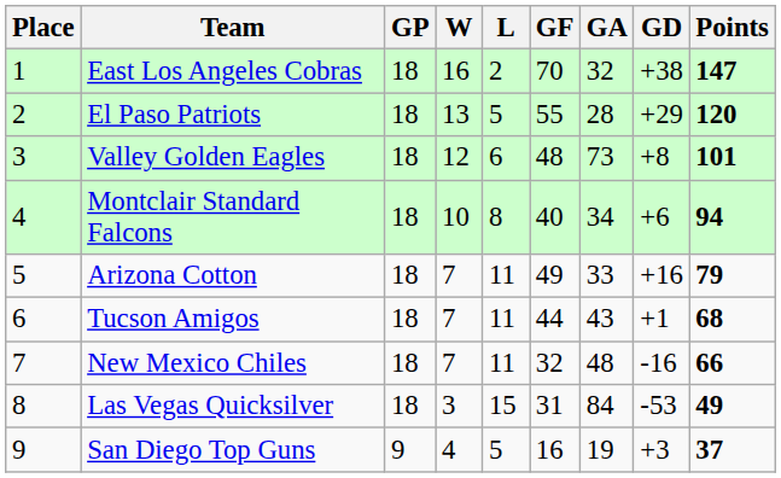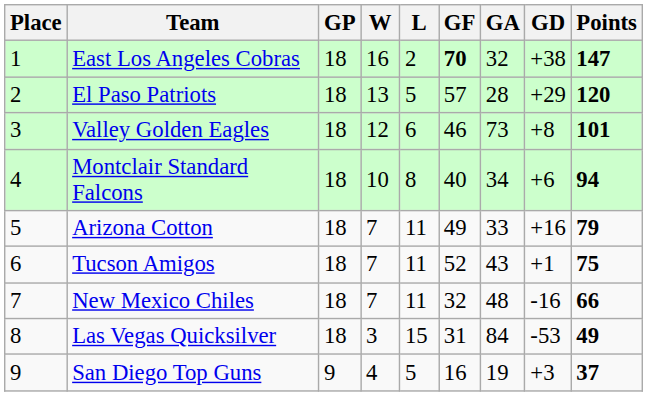East Los Angeles Cobras | GF: normal -> bold
El Paso Patriots | GF: 55 -> 57
Valley Golden Eagles | GF: 48 -> 46
Tucson Amigos | GF: 44 -> 52
Tucson Amigos | Points: 68 -> 75
